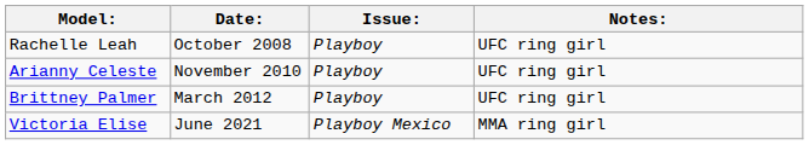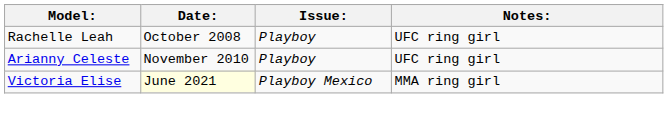- row: Brittney Palmer | March 2012 | Playboy | UFC ring girl
Victoria Elise | Date:: no background -> lightyellow background
